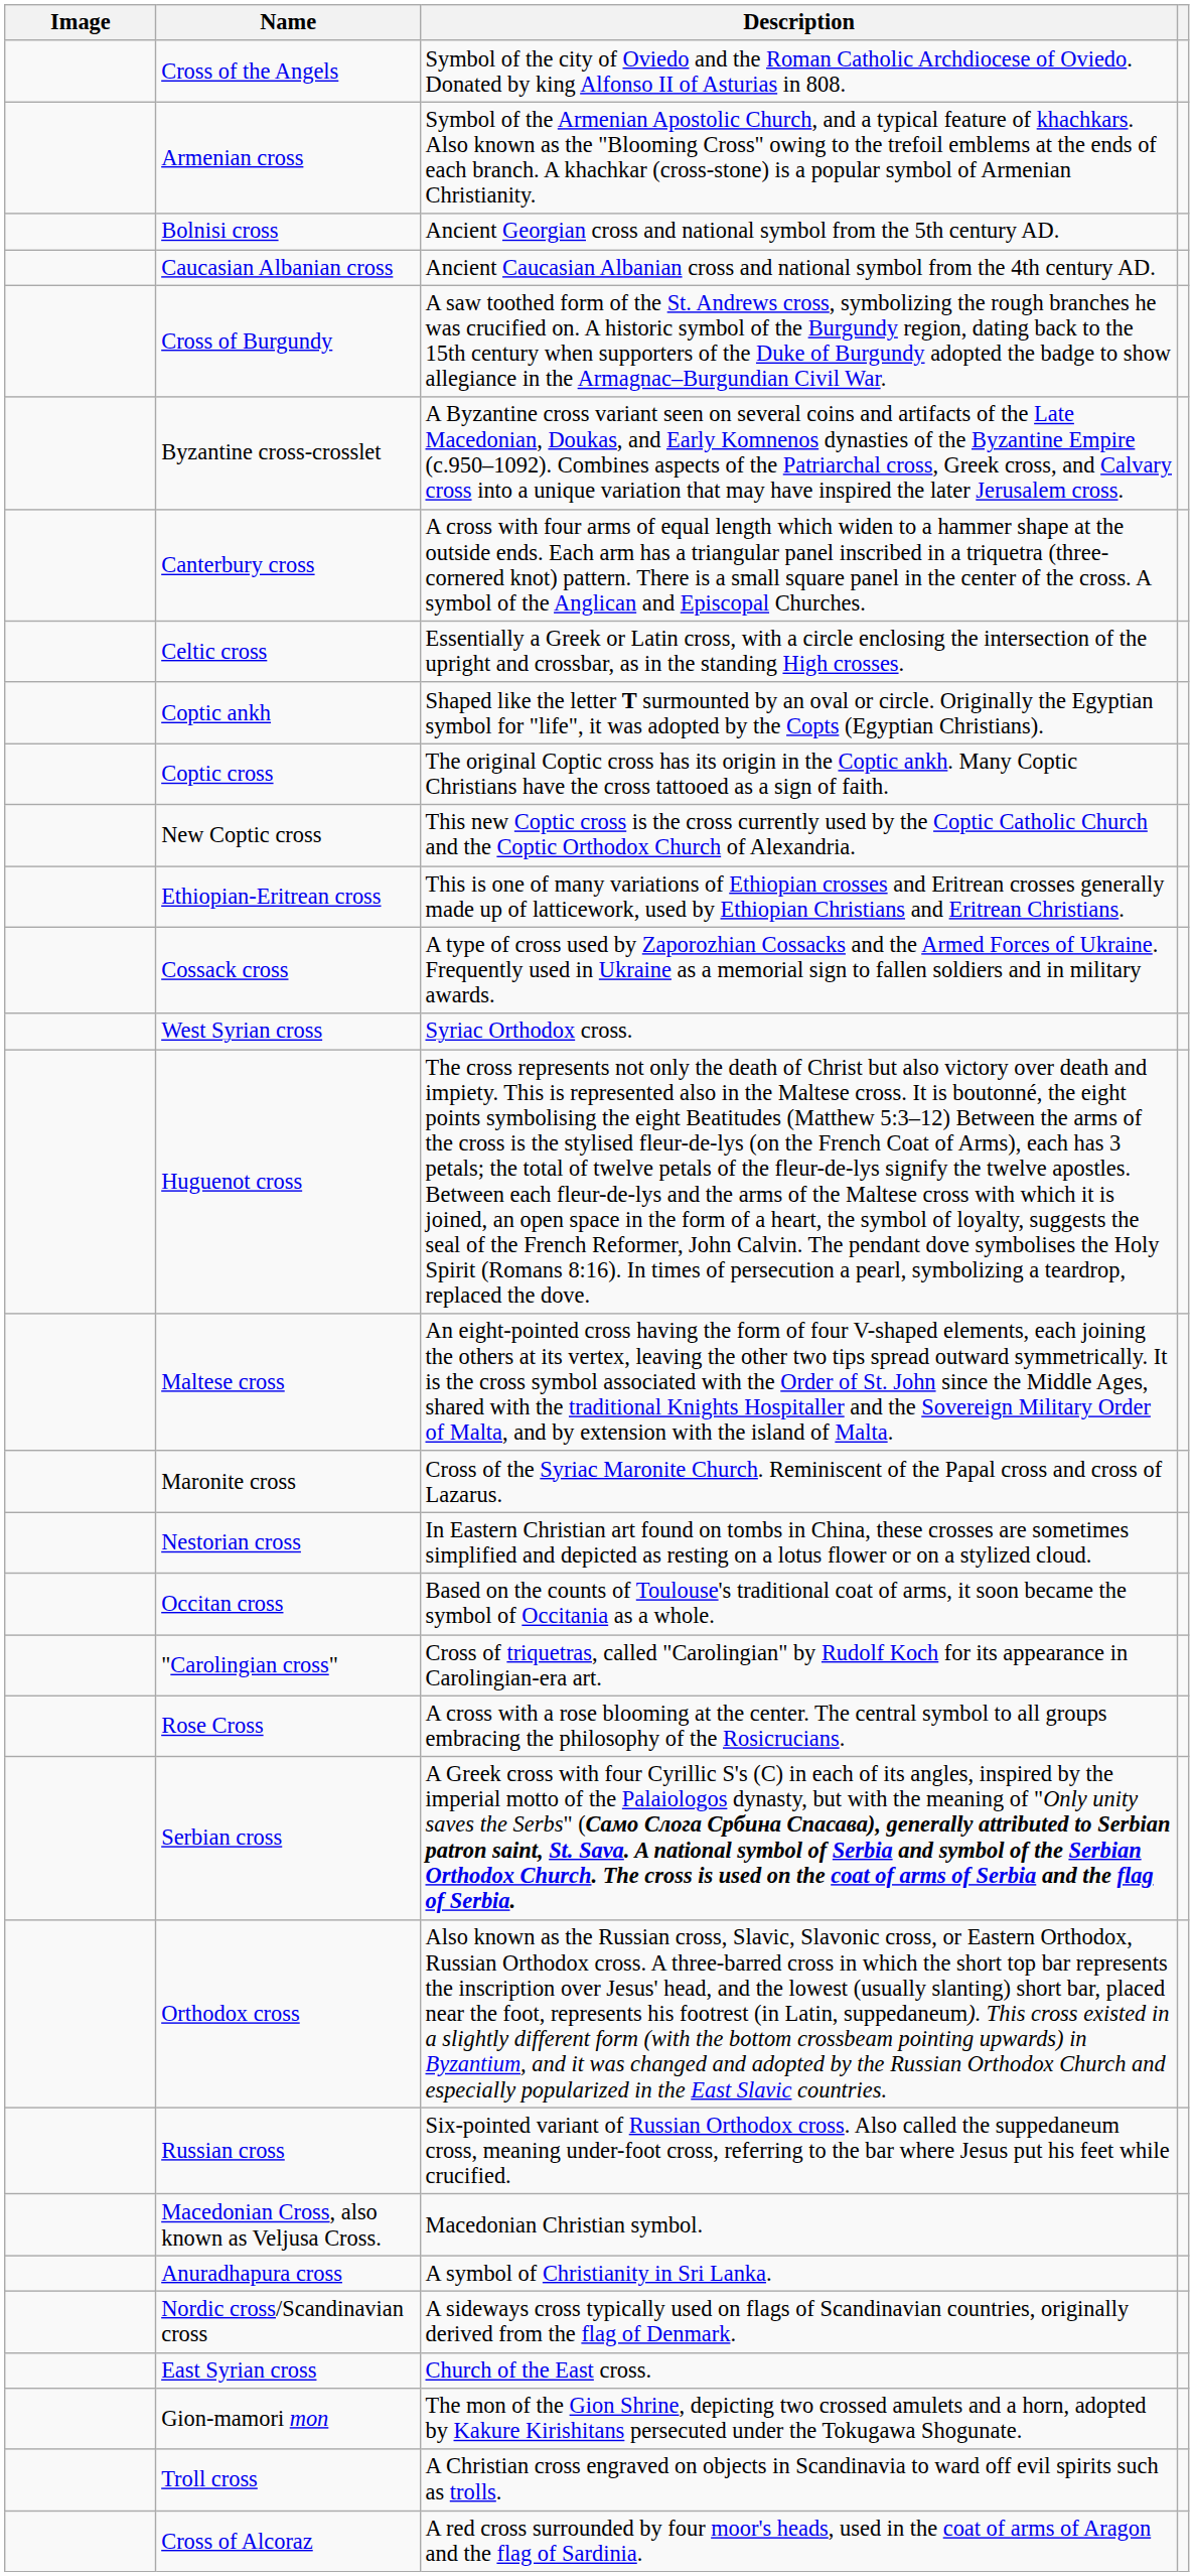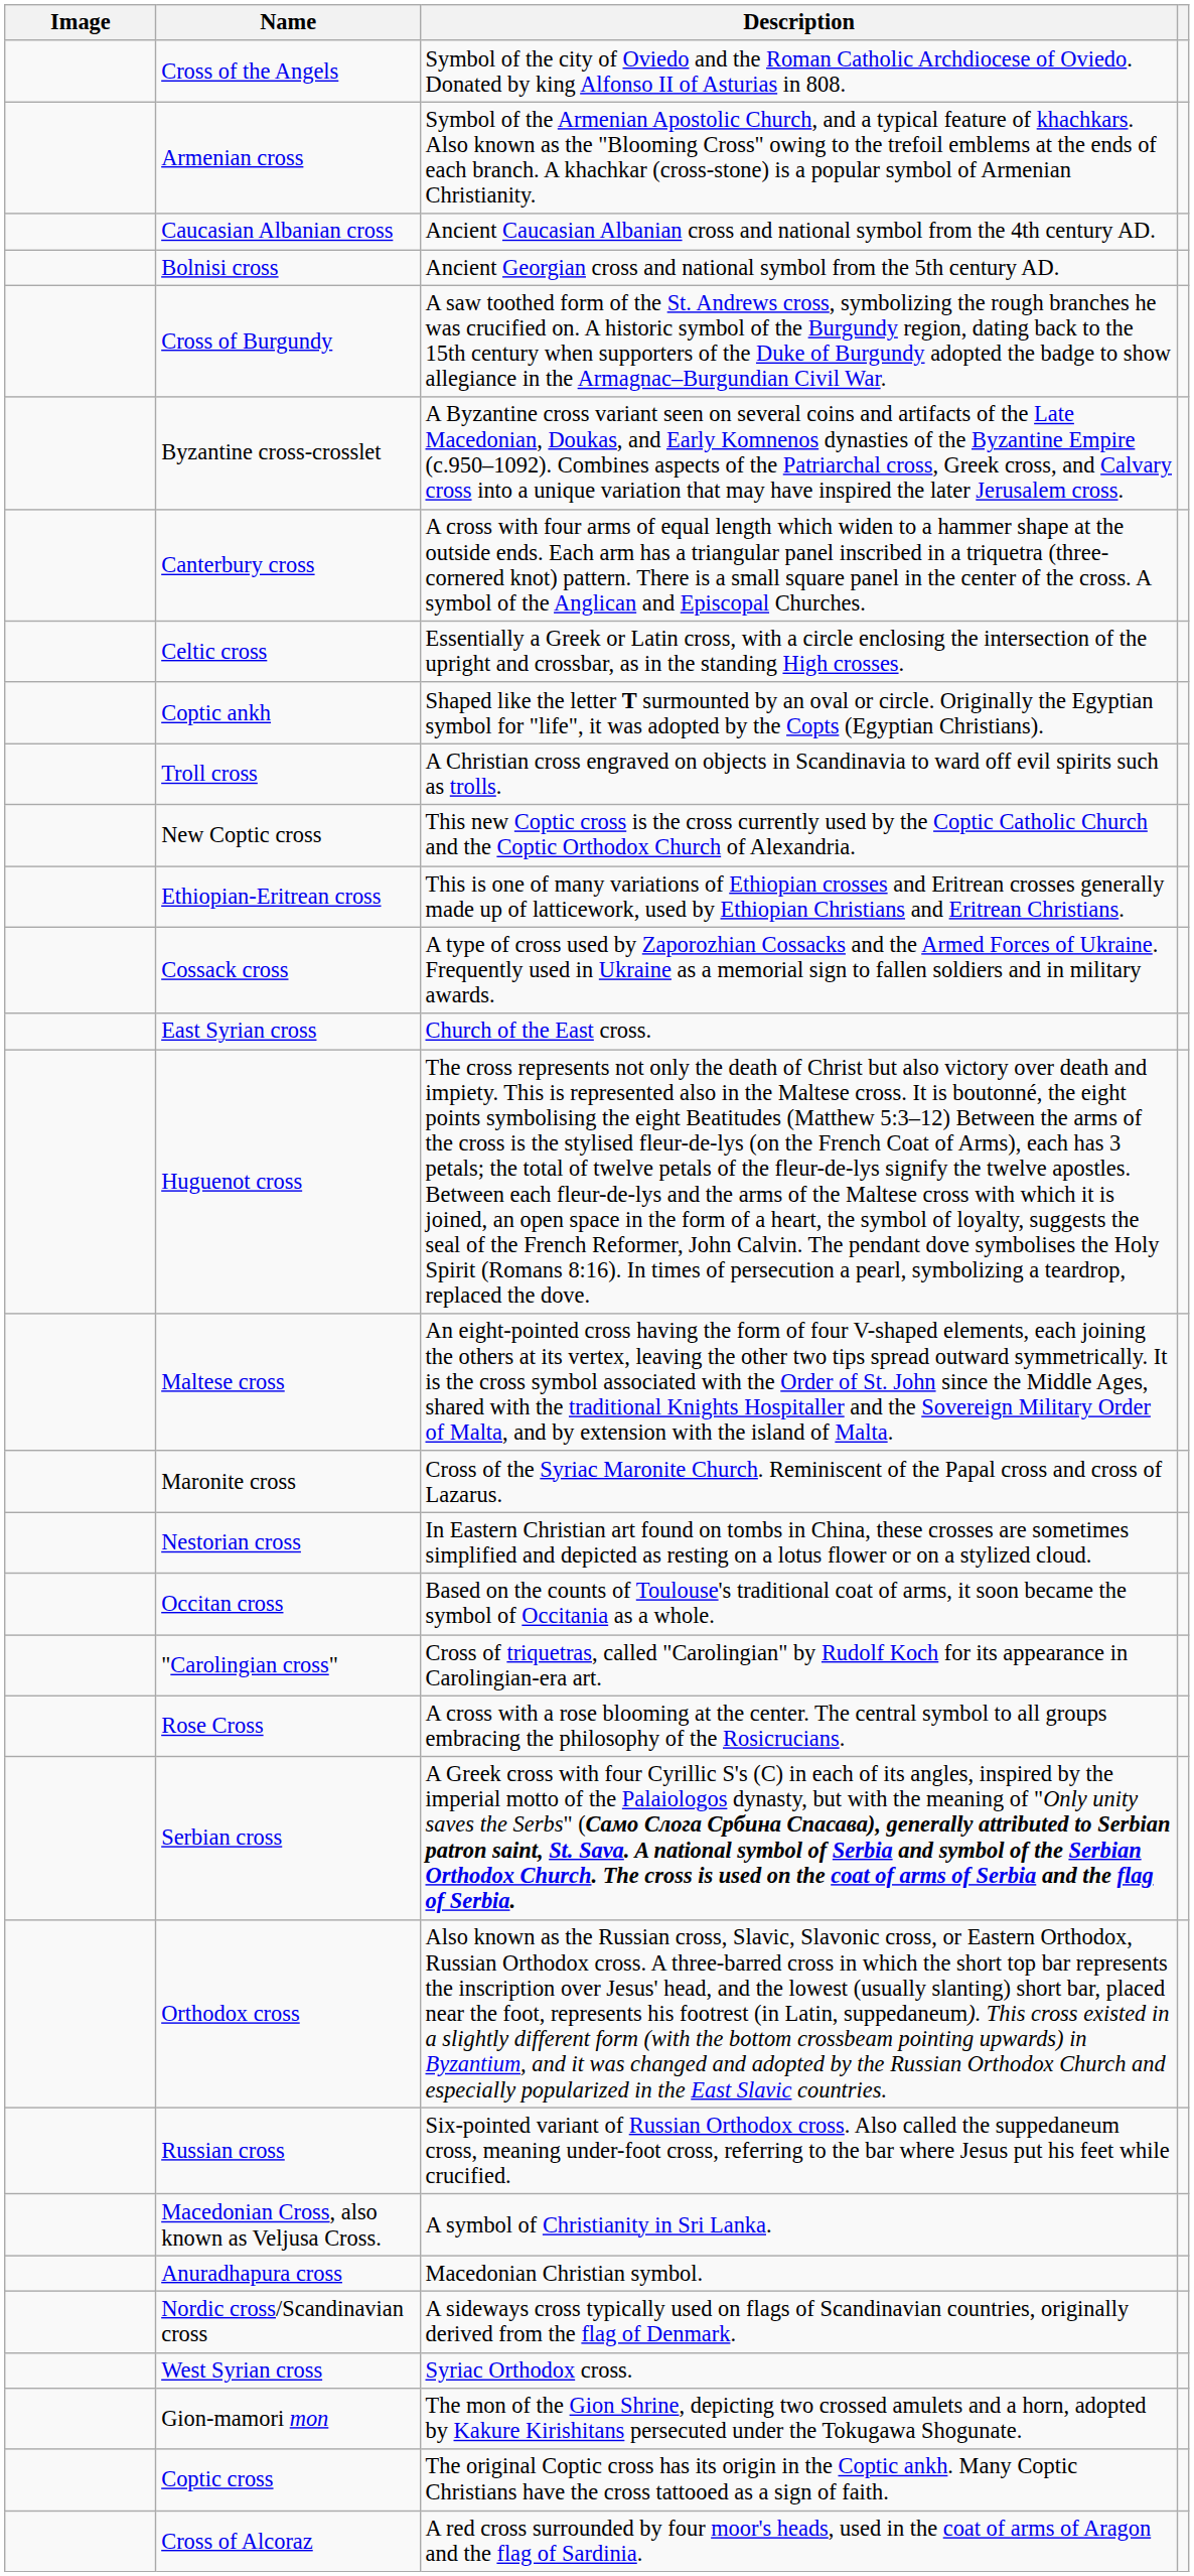rows swapped: Bolnisi cross <-> Caucasian Albanian cross
rows swapped: Coptic cross <-> Troll cross
rows swapped: East Syrian cross <-> West Syrian cross
Macedonian Cross, also known as Veljusa Cross. | Description: Macedonian Christian symbol. -> A symbol of Christianity in Sri Lanka.
Anuradhapura cross | Description: A symbol of Christianity in Sri Lanka. -> Macedonian Christian symbol.
